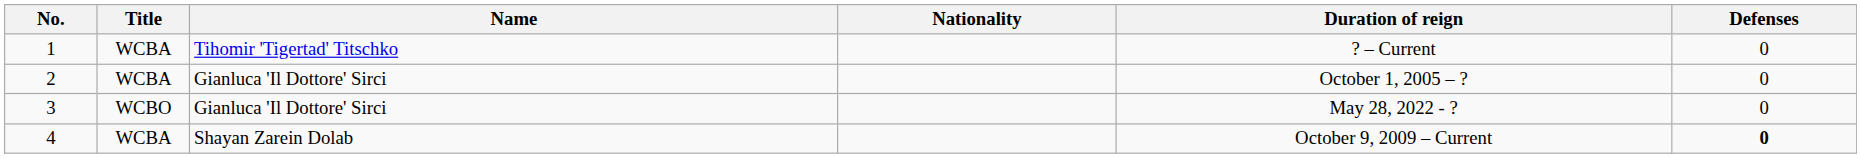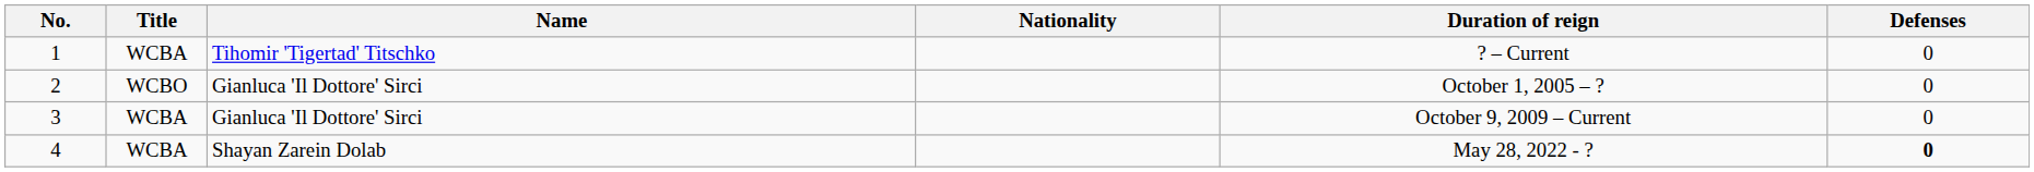2 | Title: WCBA -> WCBO
3 | Title: WCBO -> WCBA
3 | Duration of reign: May 28, 2022 - ? -> October 9, 2009 – Current
4 | Duration of reign: October 9, 2009 – Current -> May 28, 2022 - ?
